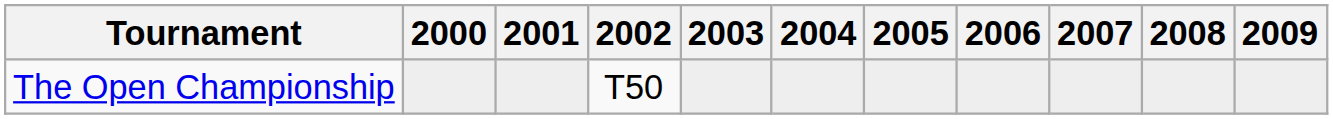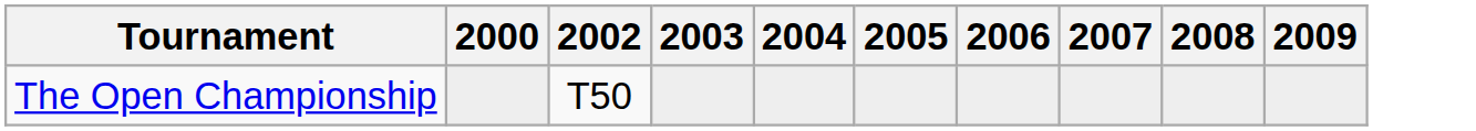- column: 2001
